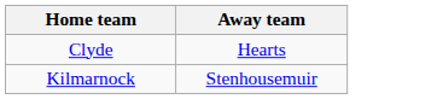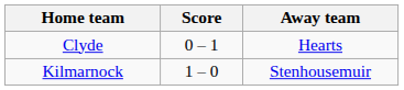+ column: Score | 0 – 1 | 1 – 0
